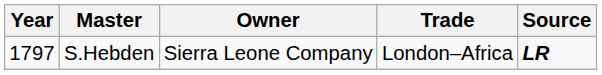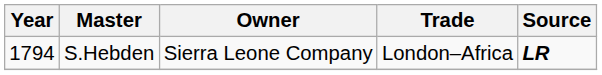S.Hebden | Year: 1797 -> 1794
